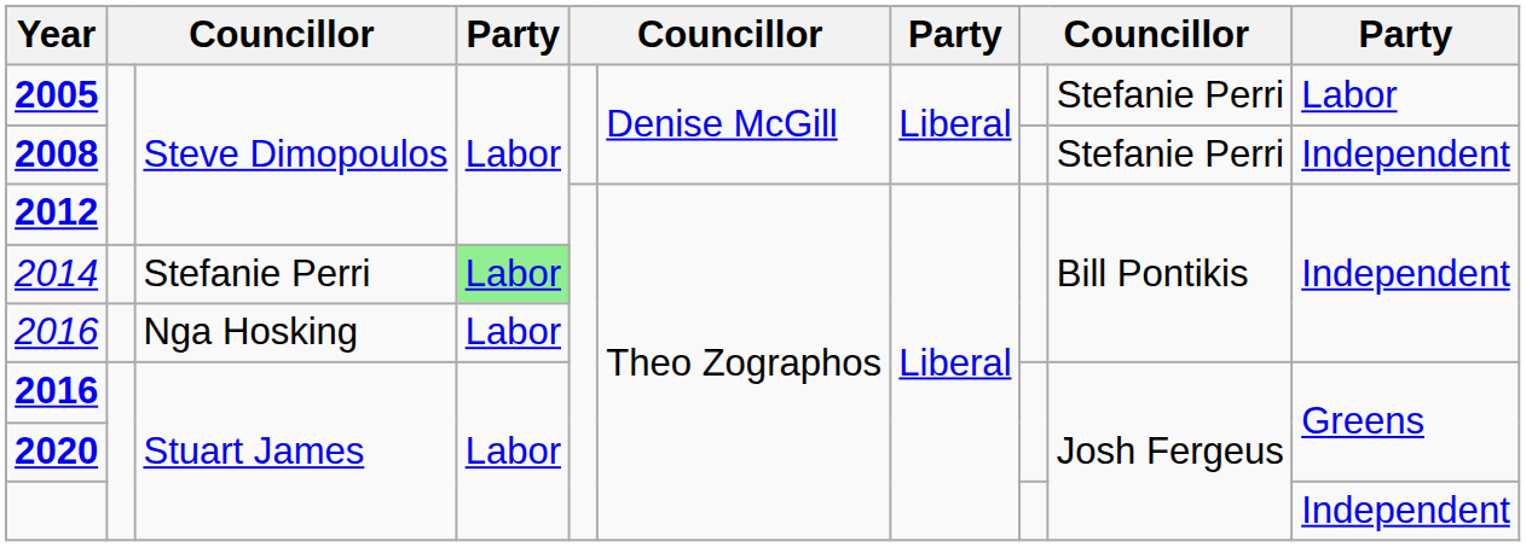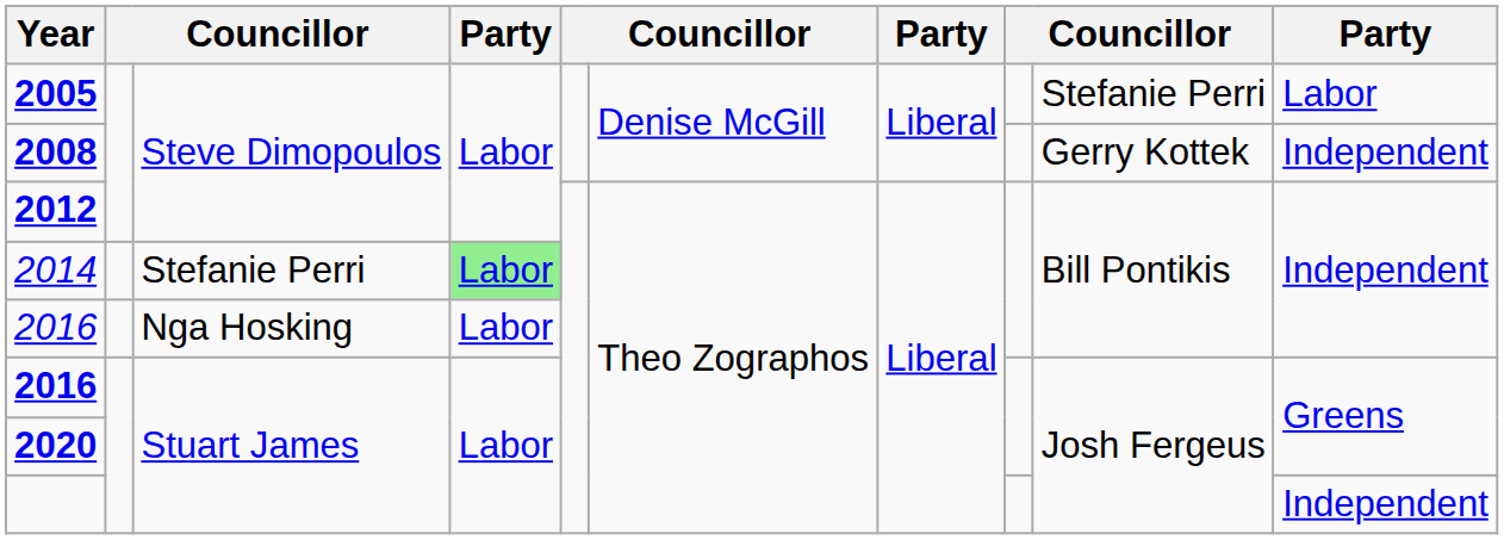2008 | column 9: Stefanie Perri -> Gerry Kottek
